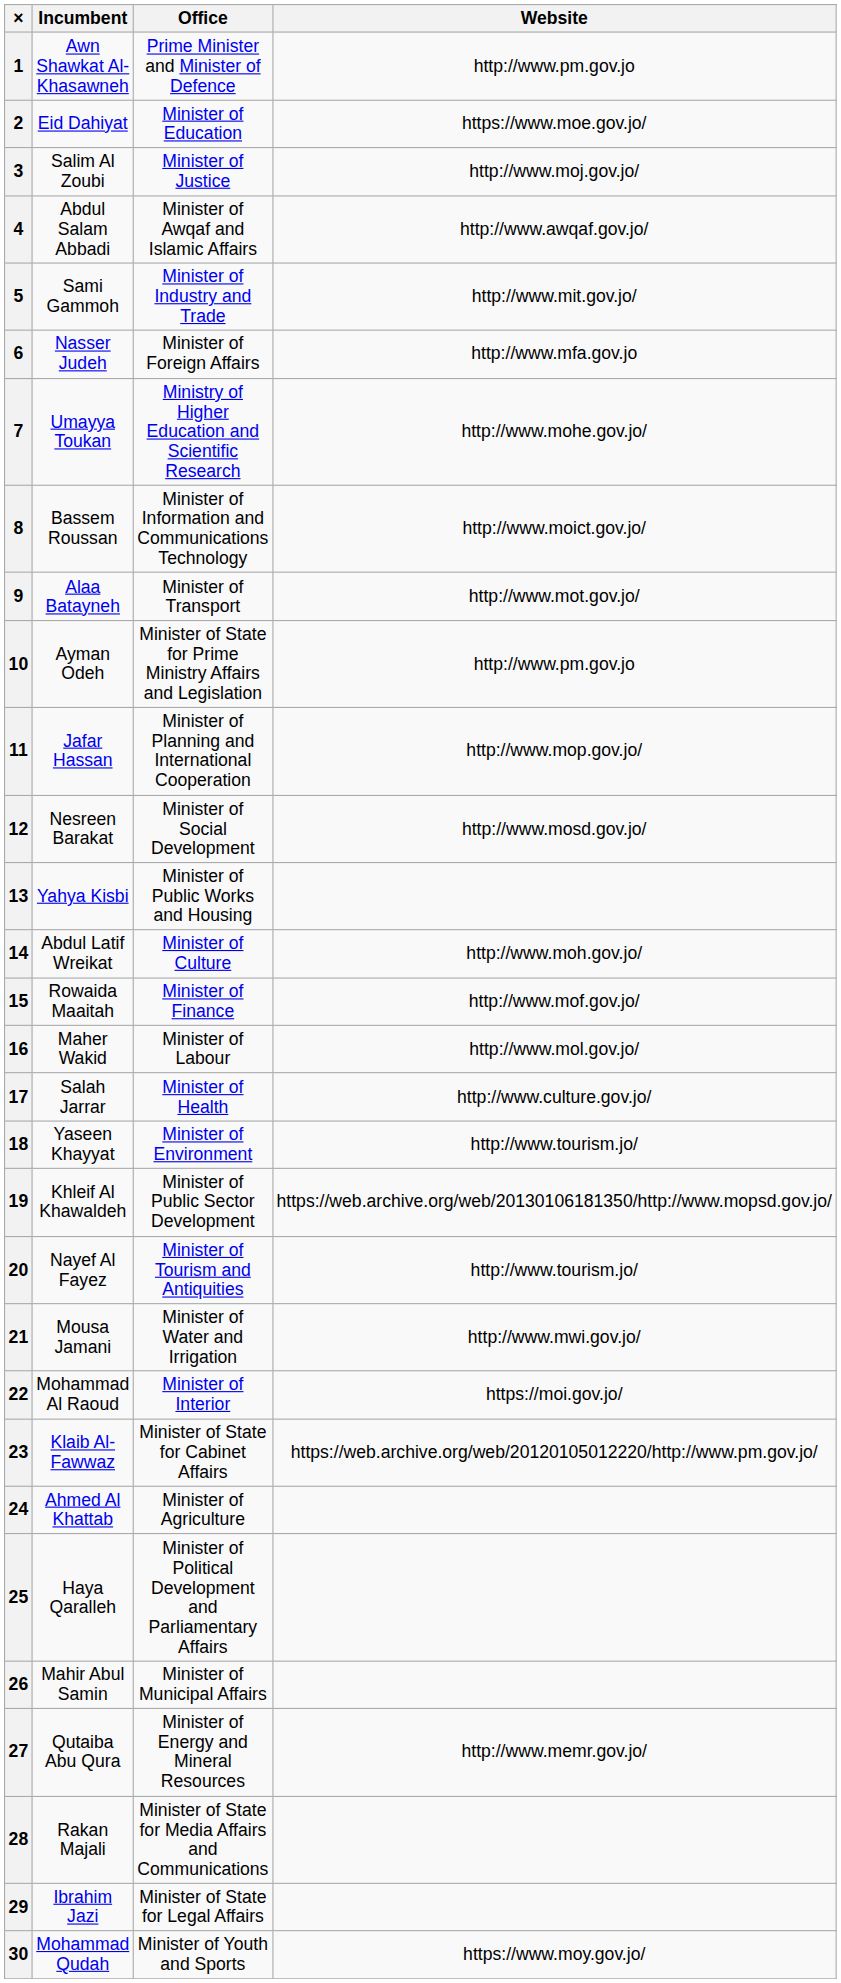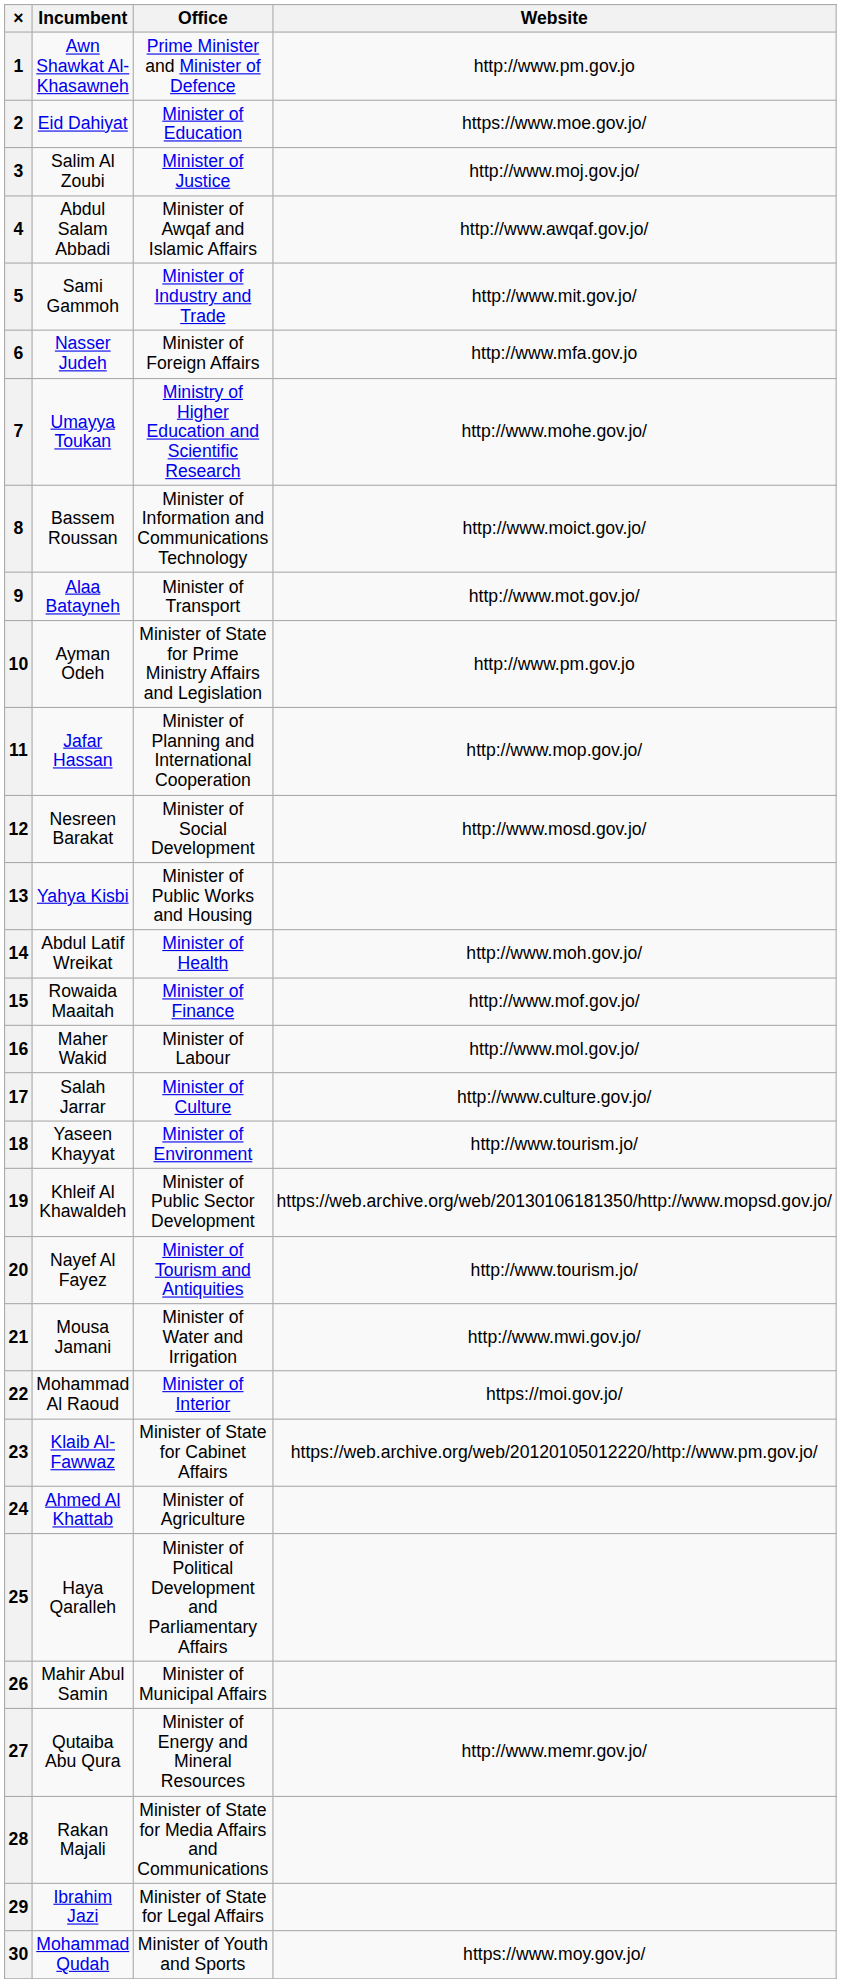14 | Office: Minister of Culture -> Minister of Health
17 | Office: Minister of Health -> Minister of Culture
